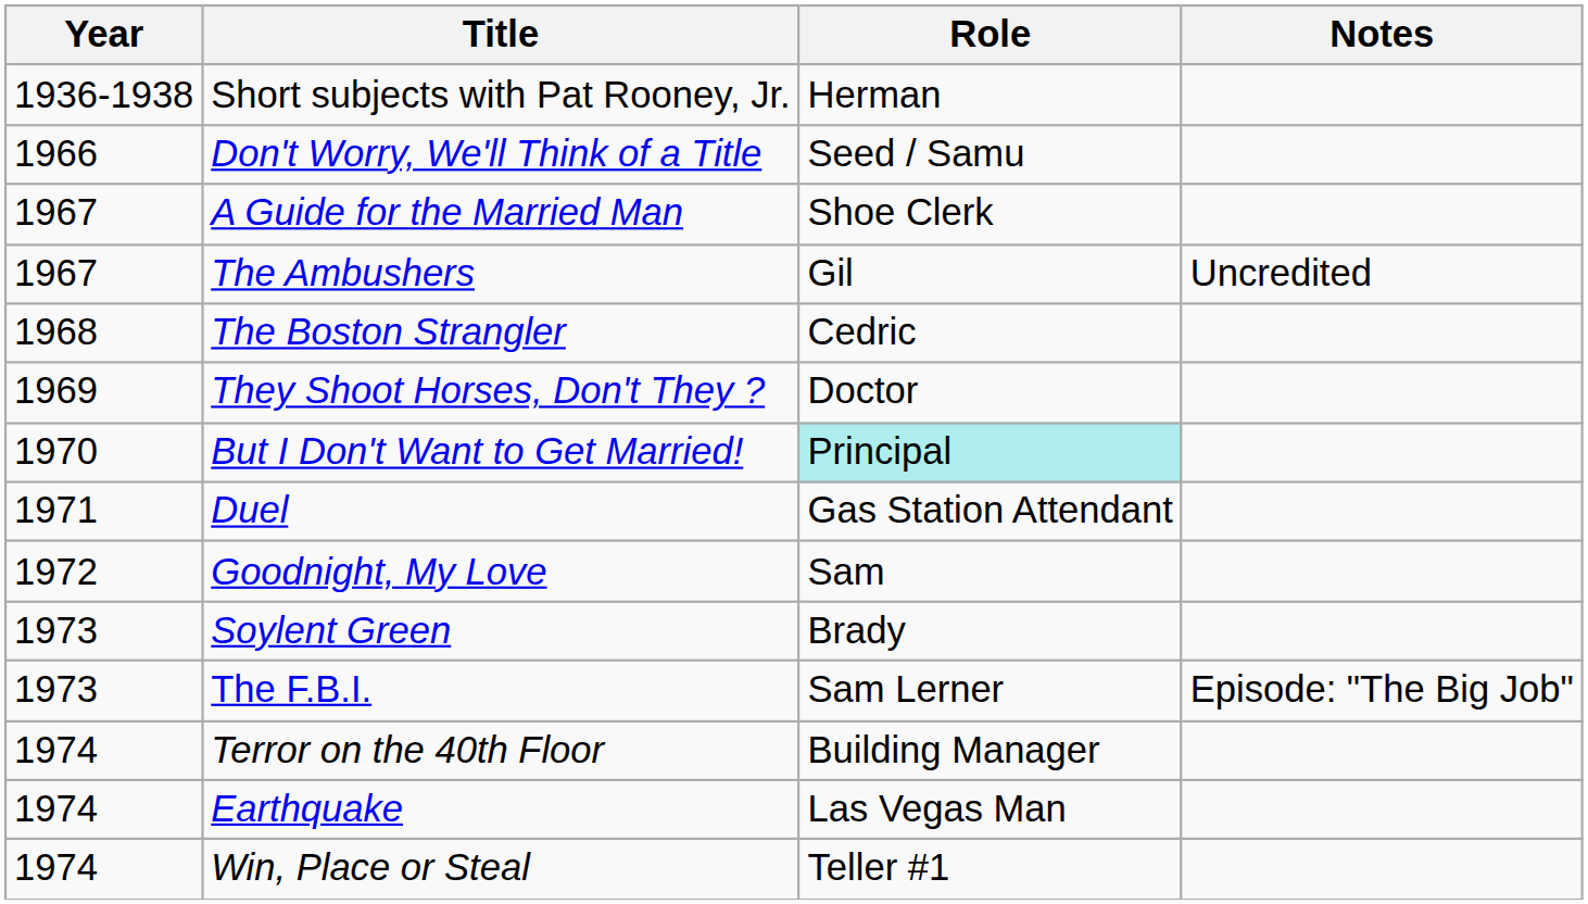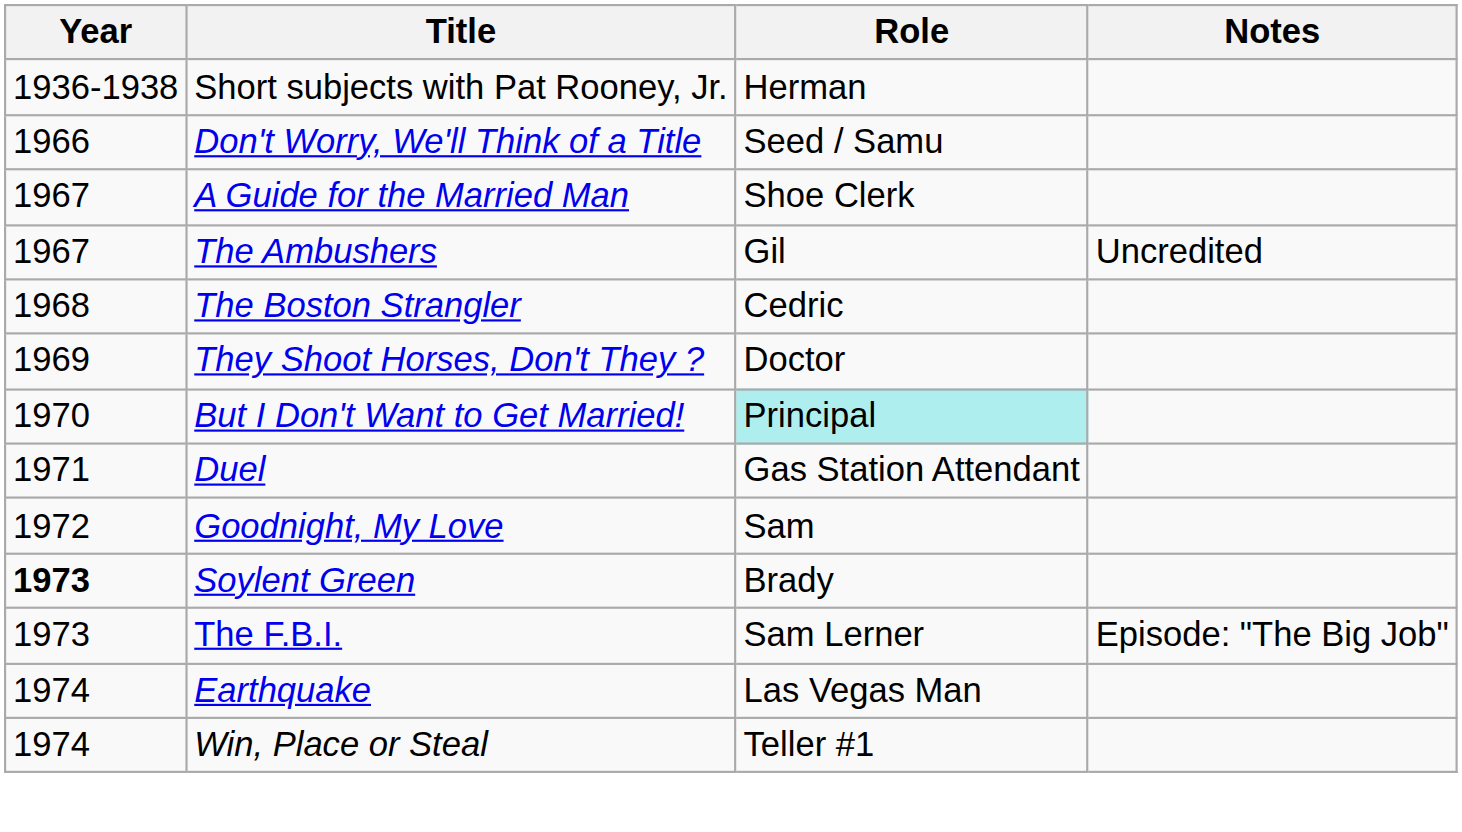Soylent Green | Year: normal -> bold
- row: 1974 | Terror on the 40th Floor | Building Manager
